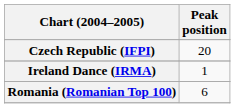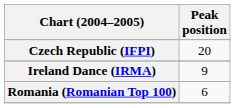Ireland Dance (IRMA) | Peak position: 1 -> 9
